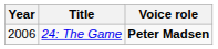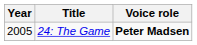24: The Game | Year: 2006 -> 2005
